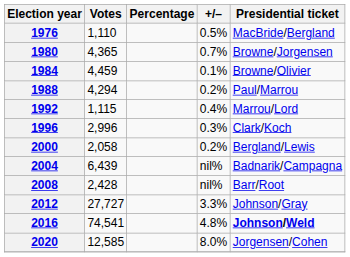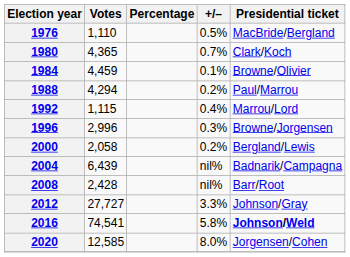1980 | Presidential ticket: Browne/Jorgensen -> Clark/Koch
1996 | Presidential ticket: Clark/Koch -> Browne/Jorgensen
2016 | +/–: 4.8% -> 5.8%
